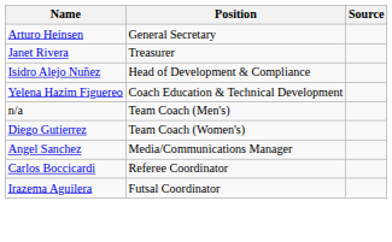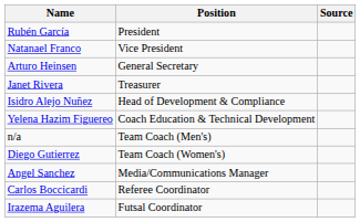+ row: Rubén García | President
+ row: Natanael Franco | Vice President
